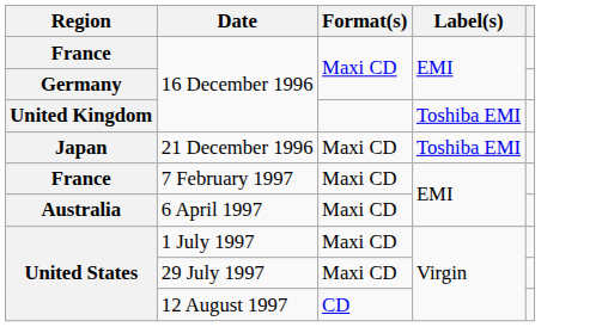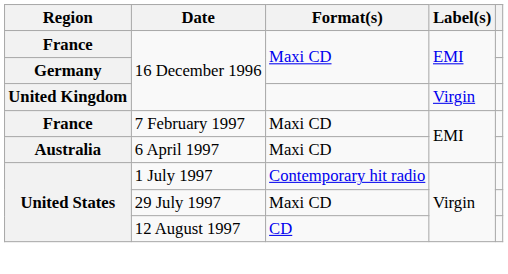United Kingdom / 16 December 1996 | Label(s): Toshiba EMI -> Virgin
- row: Japan | 21 December 1996 | Maxi CD | Toshiba EMI
1 July 1997 | Format(s): Maxi CD -> Contemporary hit radio
